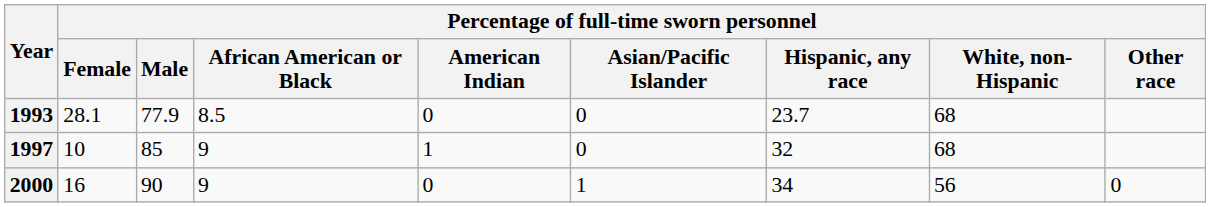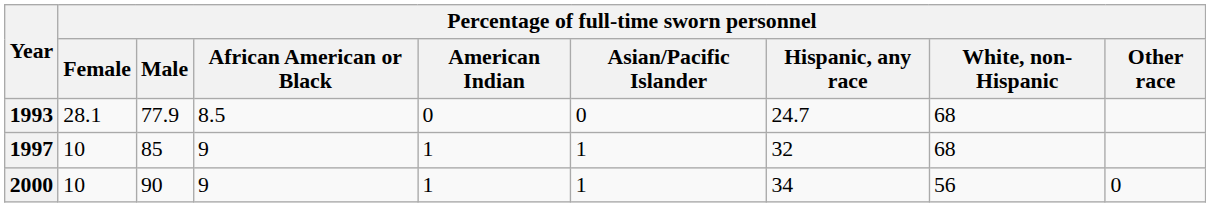1993 | Percentage of full-time sworn personnel / Hispanic, any race: 23.7 -> 24.7
1997 | column 6: 0 -> 1
2000 | Percentage of full-time sworn personnel / Female: 16 -> 10
2000 | Percentage of full-time sworn personnel / American Indian: 0 -> 1
